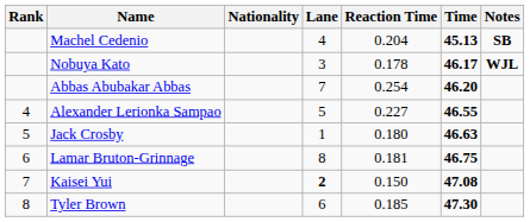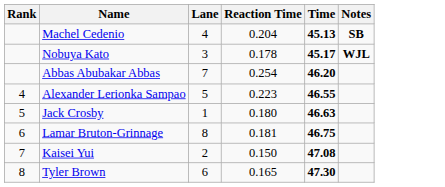- column: Nationality
Nobuya Kato | Time: 46.17 -> 45.17
Alexander Lerionka Sampao | Reaction Time: 0.227 -> 0.223
Kaisei Yui | Lane: bold -> normal
Tyler Brown | Reaction Time: 0.185 -> 0.165
